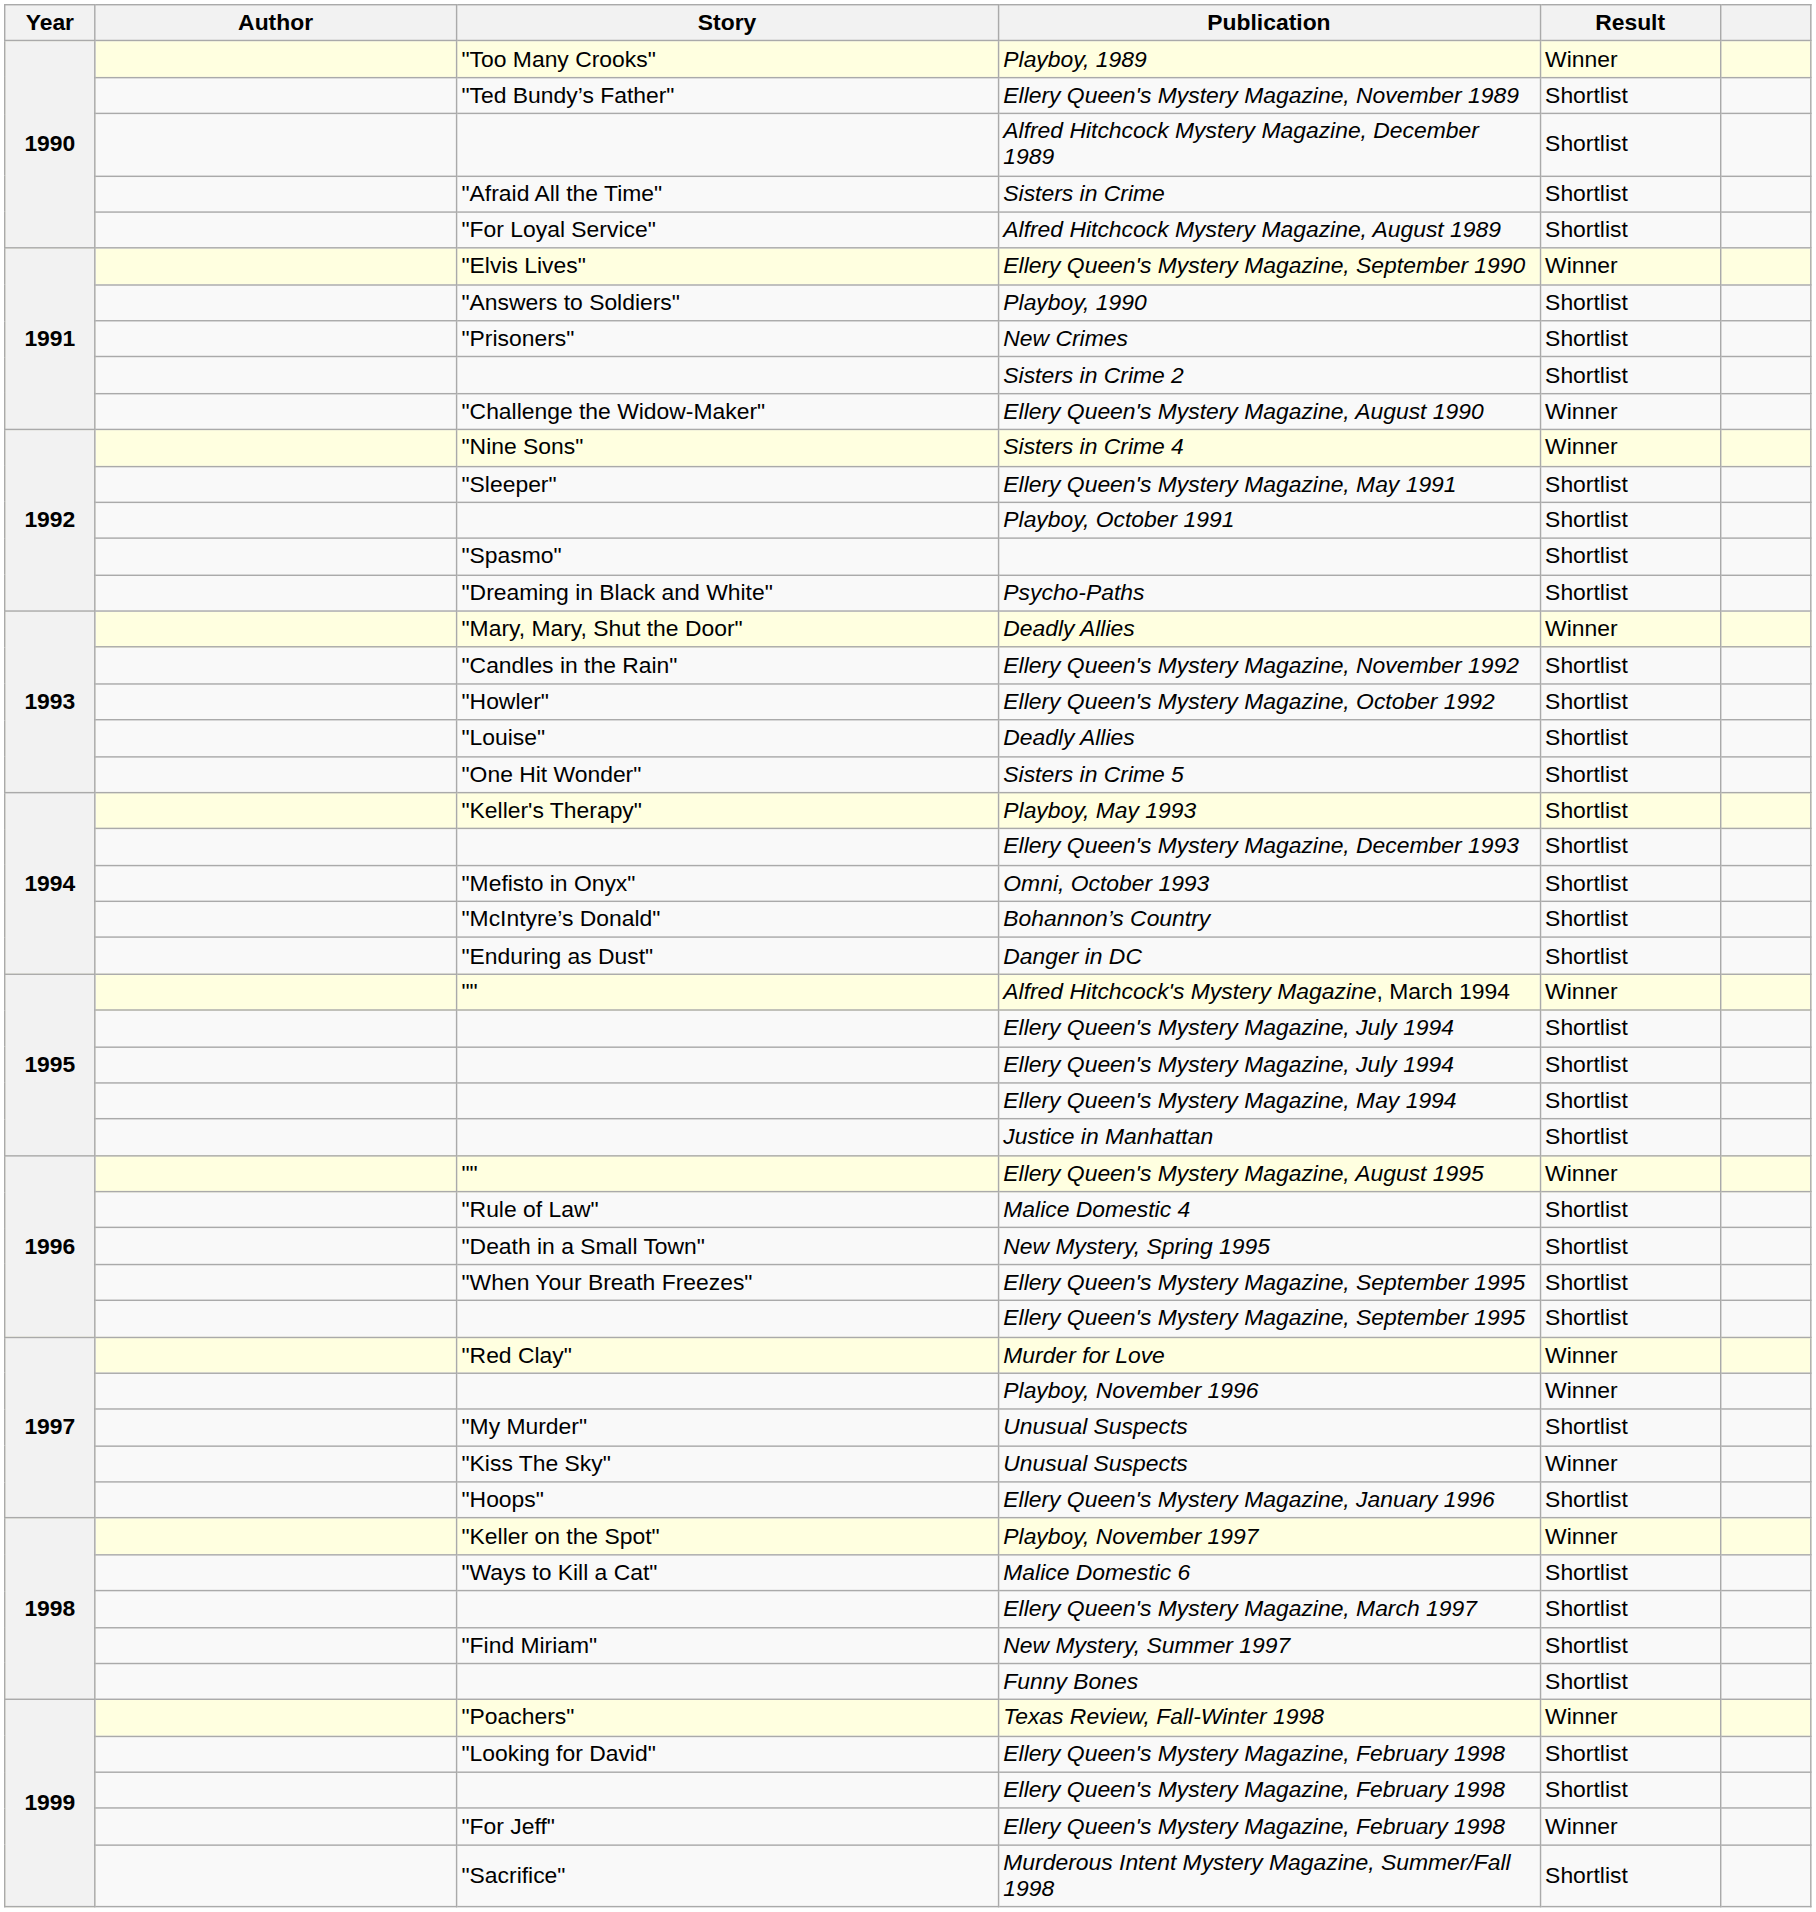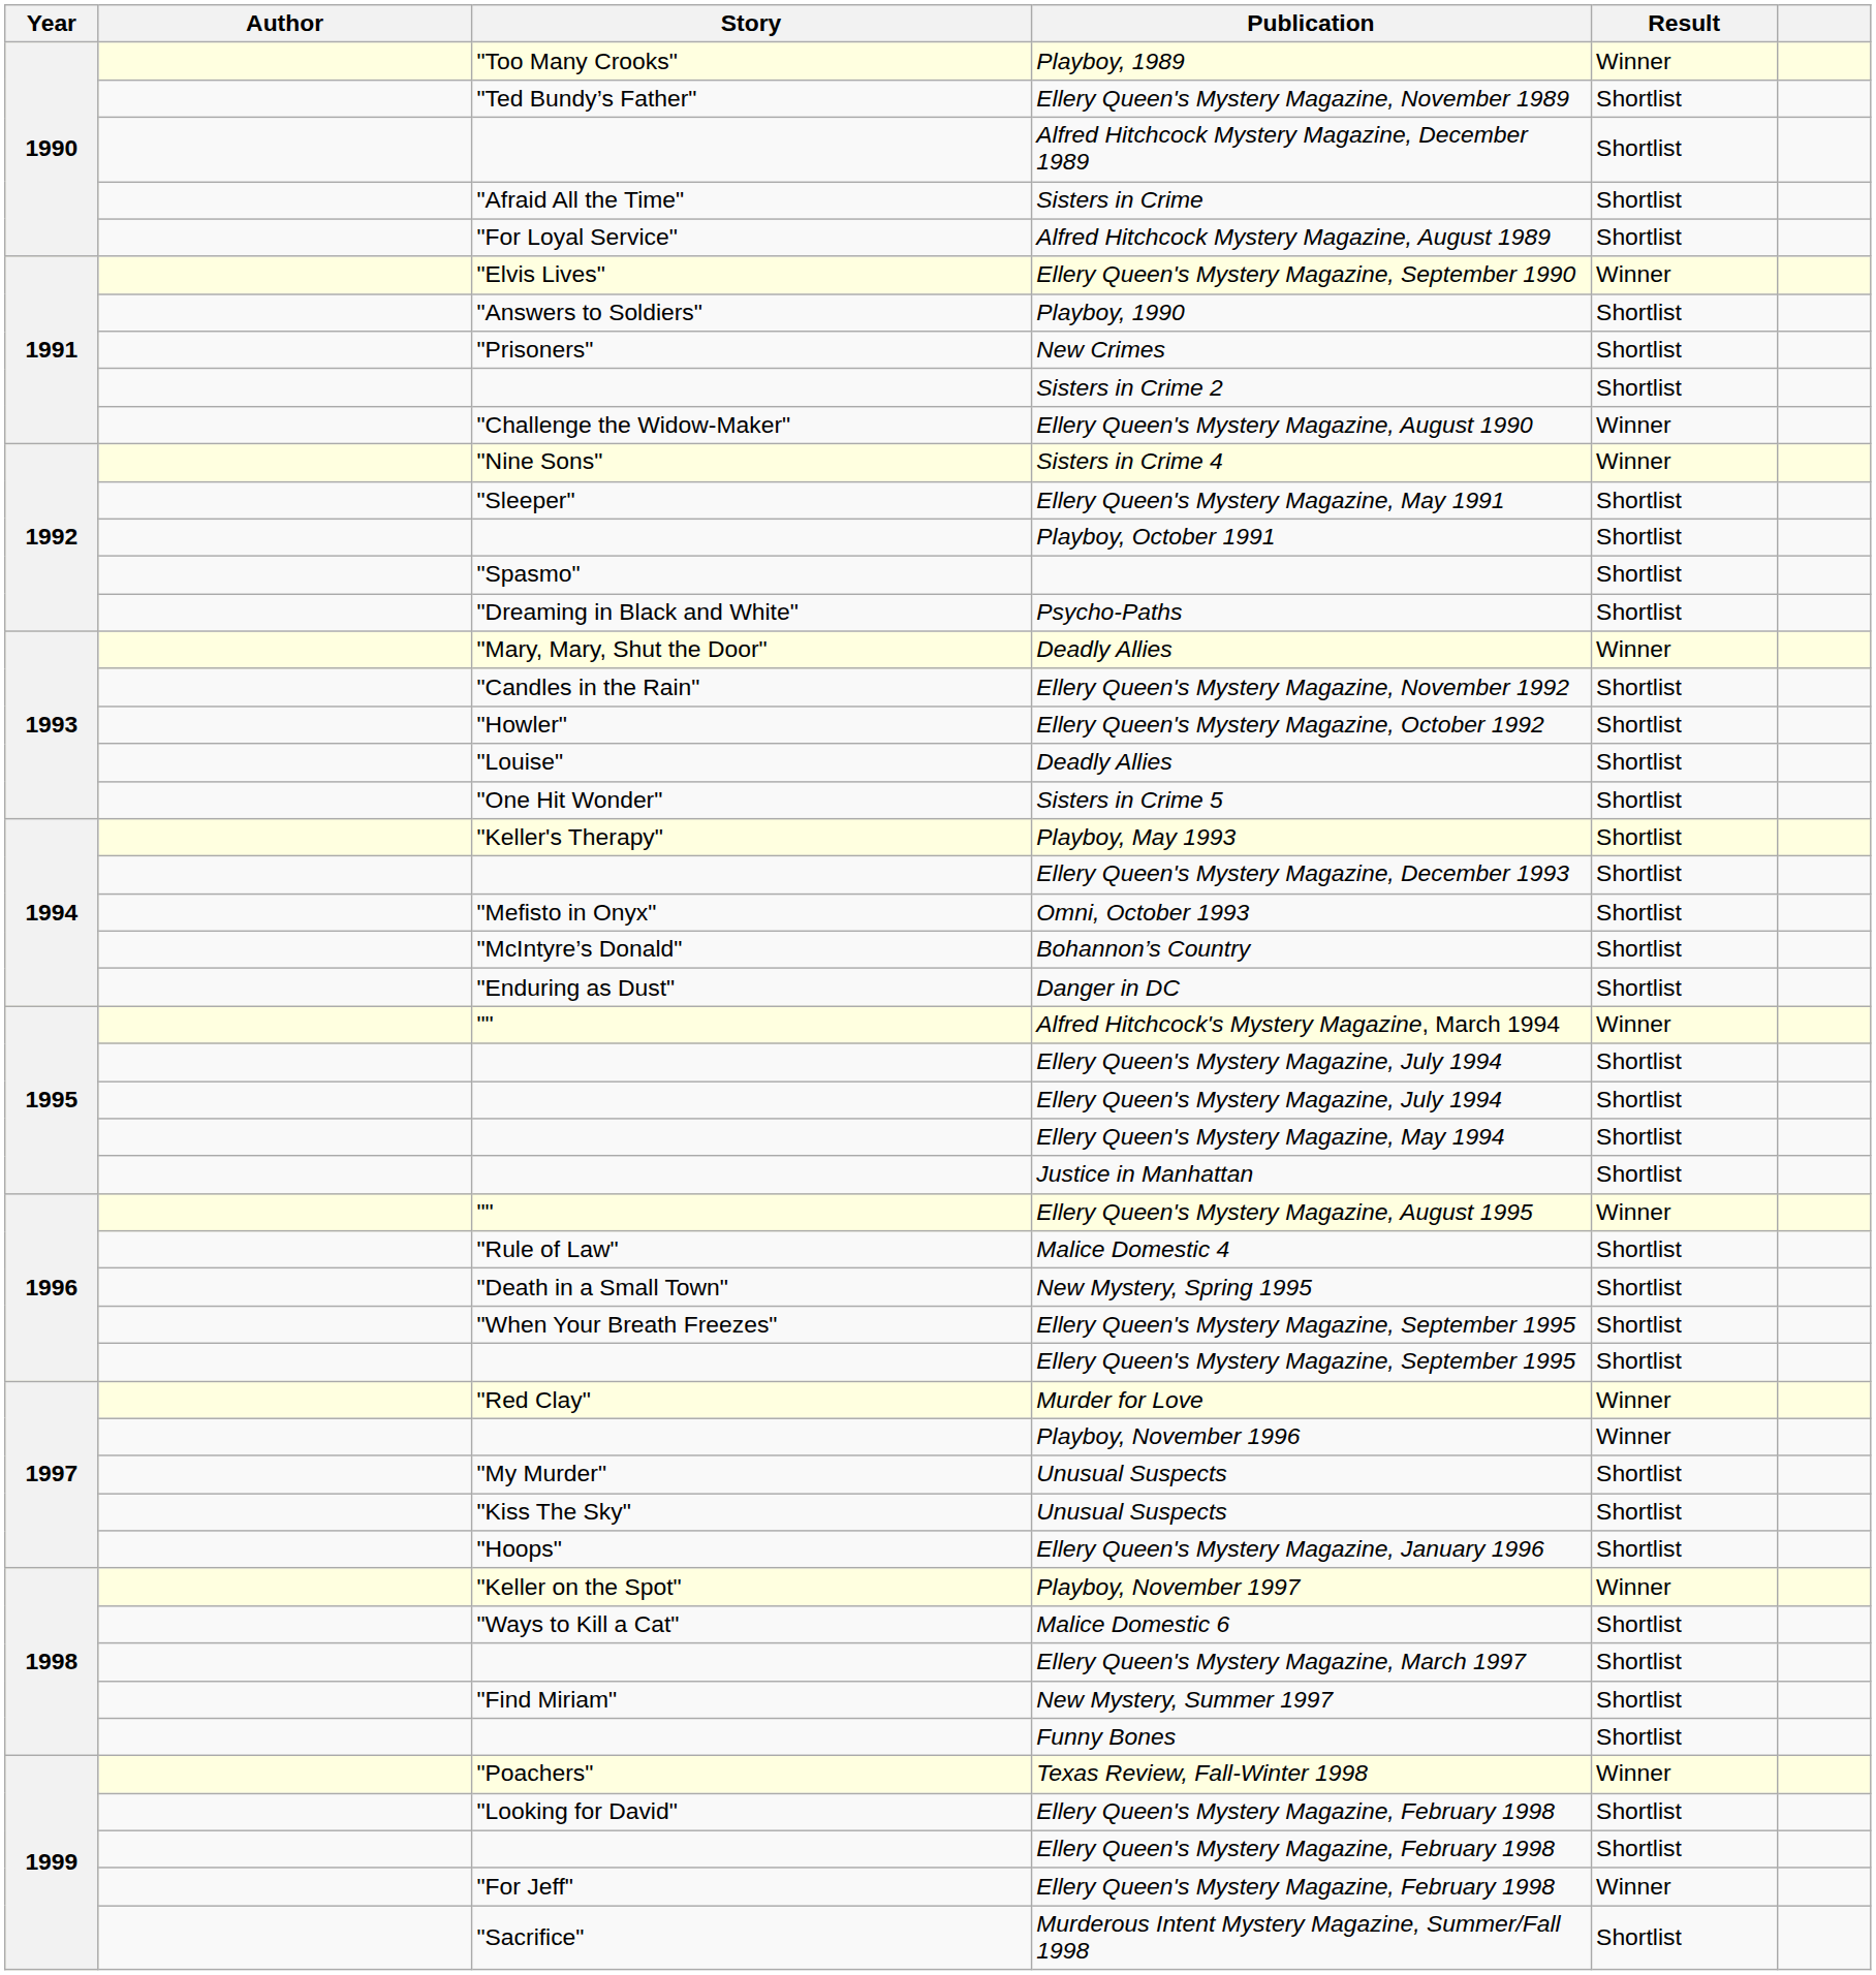"Kiss The Sky" / Unusual Suspects | Result: Winner -> Shortlist
